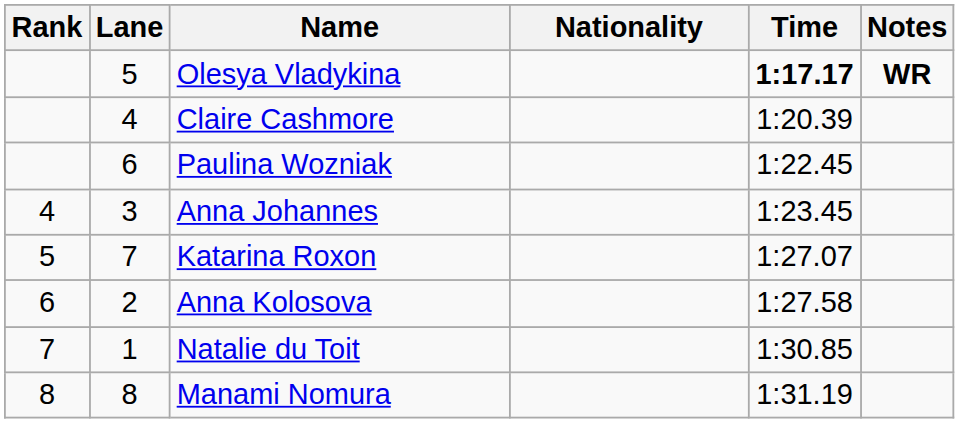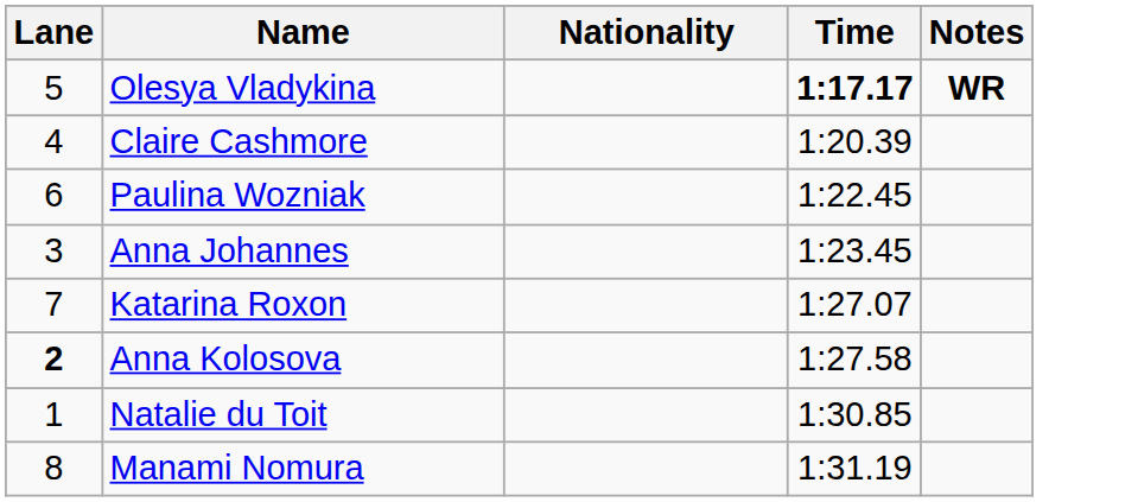- column: Rank | 4 | 5 | 6 | 7 | 8
Anna Kolosova | Lane: normal -> bold
